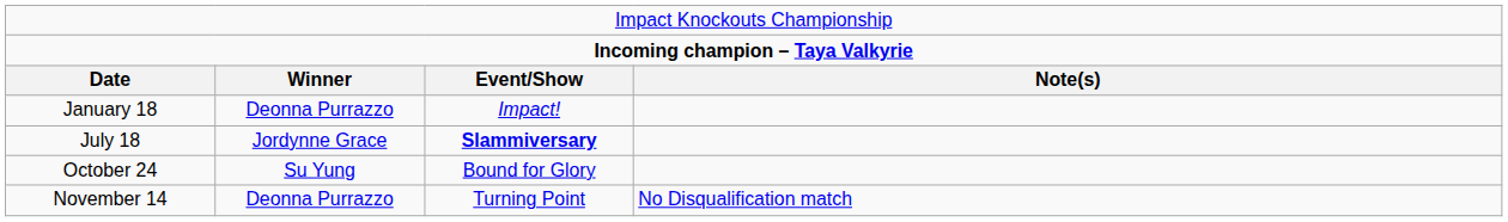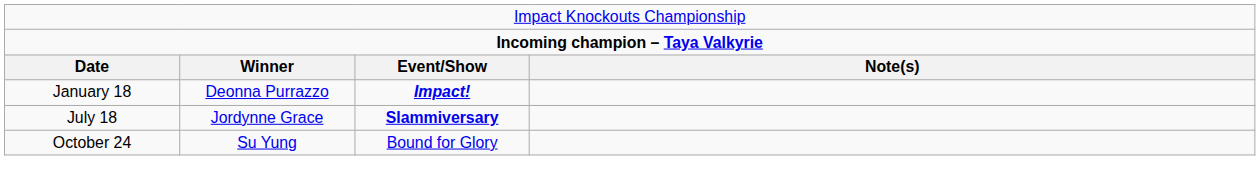January 18 | column 3: normal -> bold
- row: November 14 | Deonna Purrazzo | Turning Point | No Disqualification match
